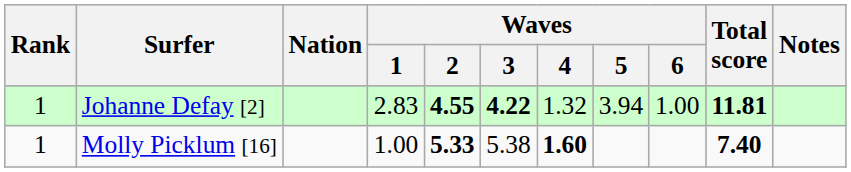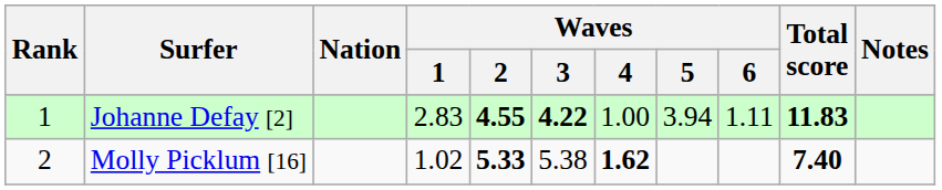Johanne Defay [2] | Waves / 4: 1.32 -> 1.00
Johanne Defay [2] | Waves / 6: 1.00 -> 1.11
Johanne Defay [2] | Total score: 11.81 -> 11.83
Molly Picklum [16] | Rank: 1 -> 2
Molly Picklum [16] | Waves / 1: 1.00 -> 1.02
Molly Picklum [16] | Waves / 4: 1.60 -> 1.62
